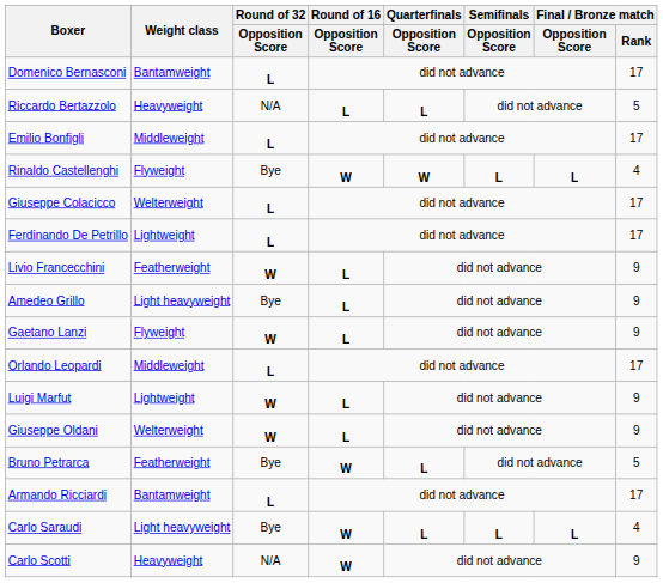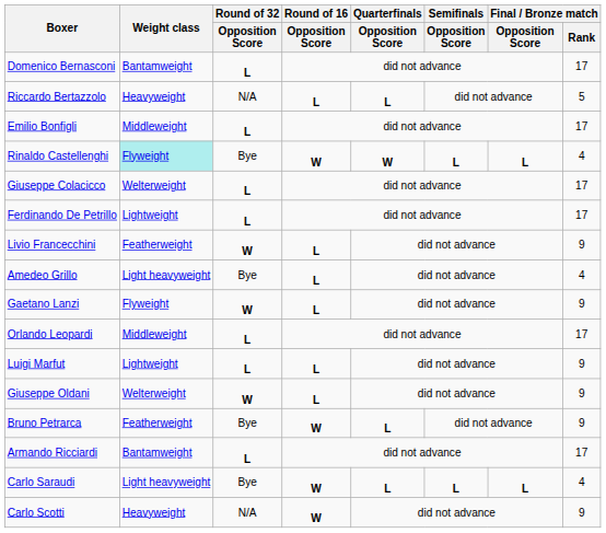Rinaldo Castellenghi | Weight class: no background -> paleturquoise background
Amedeo Grillo | Final / Bronze match / Rank: 9 -> 4
Luigi Marfut | Round of 32 / Opposition Score: W -> L
Bruno Petrarca | Final / Bronze match / Rank: 5 -> 9
